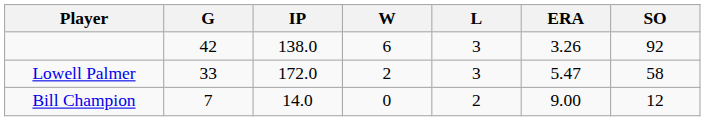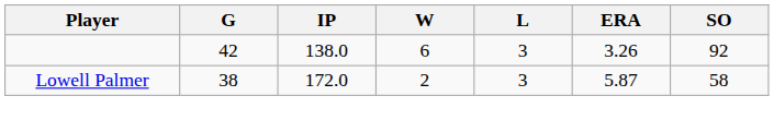Lowell Palmer | G: 33 -> 38
Lowell Palmer | ERA: 5.47 -> 5.87
- row: Bill Champion | 7 | 14.0 | 0 | 2 | 9.00 | 12
